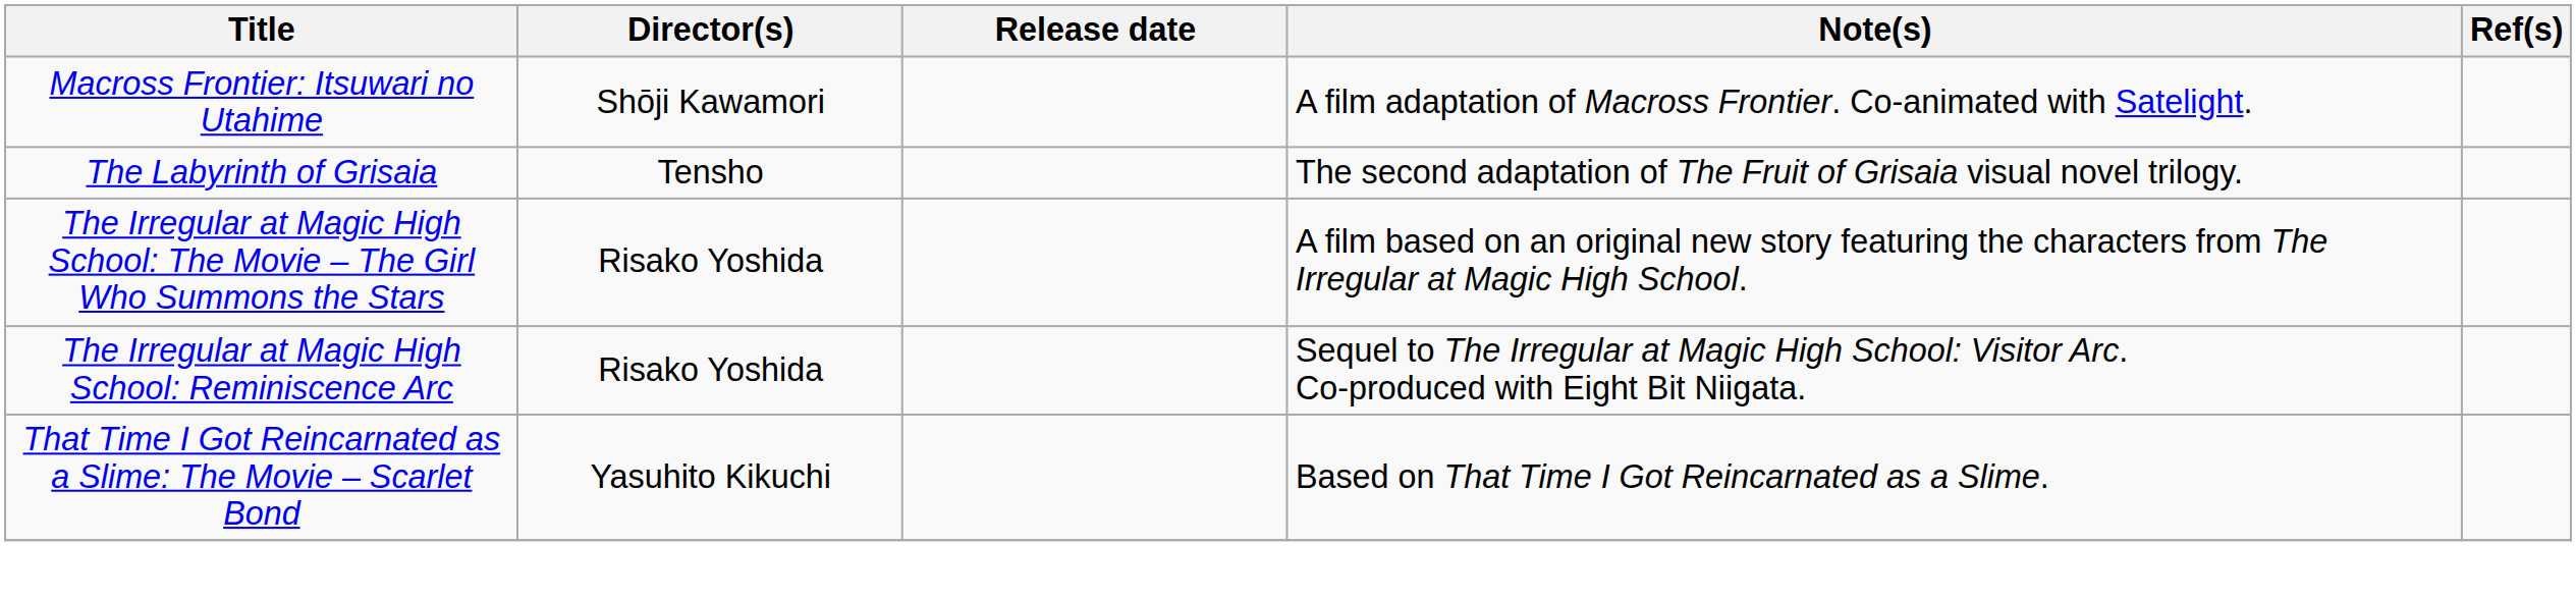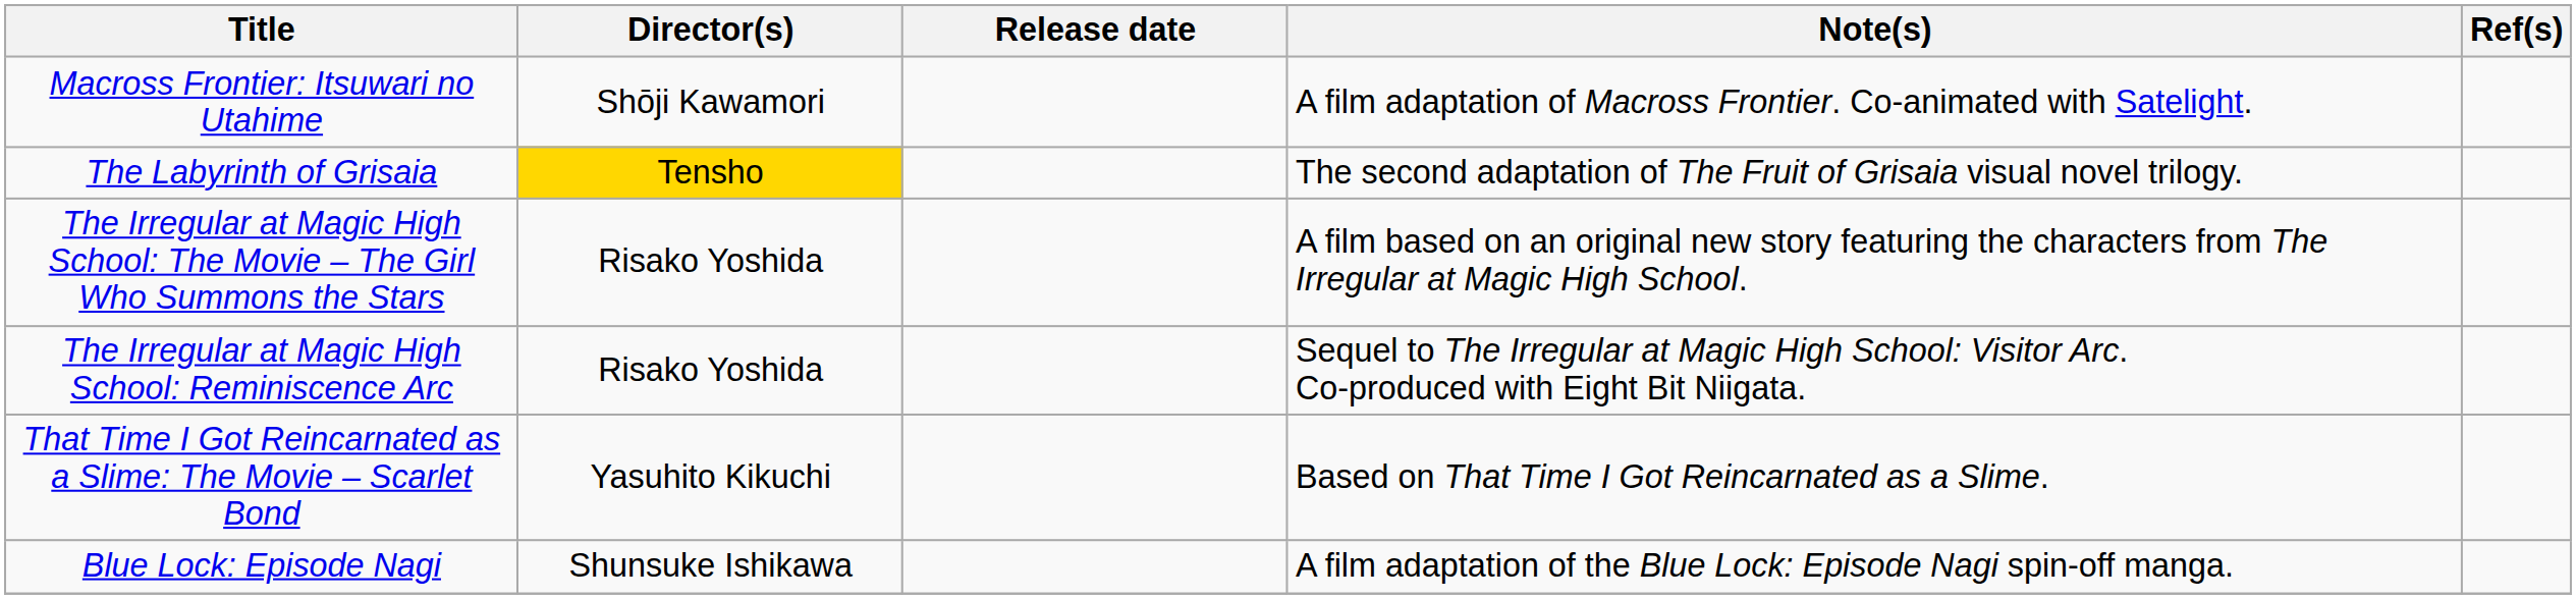The Labyrinth of Grisaia | Director(s): no background -> gold background
+ row: Blue Lock: Episode Nagi | Shunsuke Ishikawa | A film adaptation of the Blue Lock: Episode Nagi spin-off manga.
